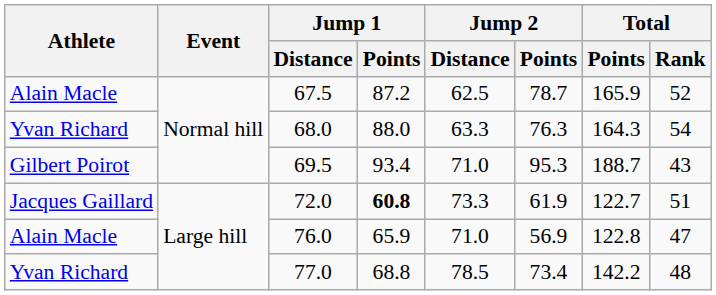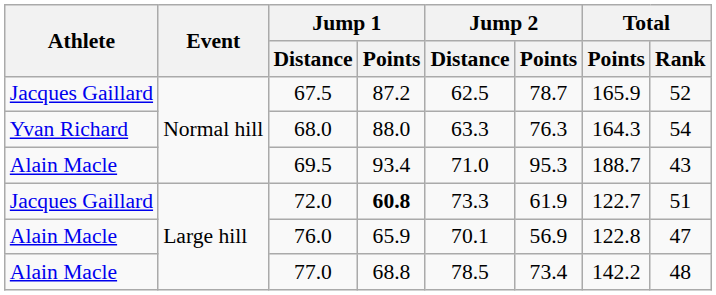67.5 | Athlete: Alain Macle -> Jacques Gaillard
69.5 | Athlete: Gilbert Poirot -> Alain Macle
76.0 | Jump 2 / Distance: 71.0 -> 70.1
77.0 | Athlete: Yvan Richard -> Alain Macle
